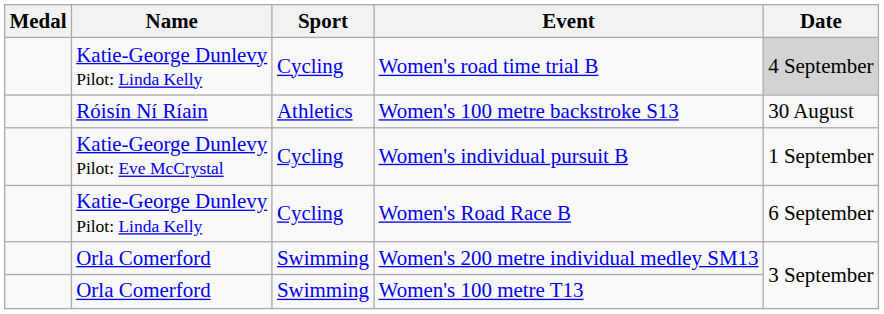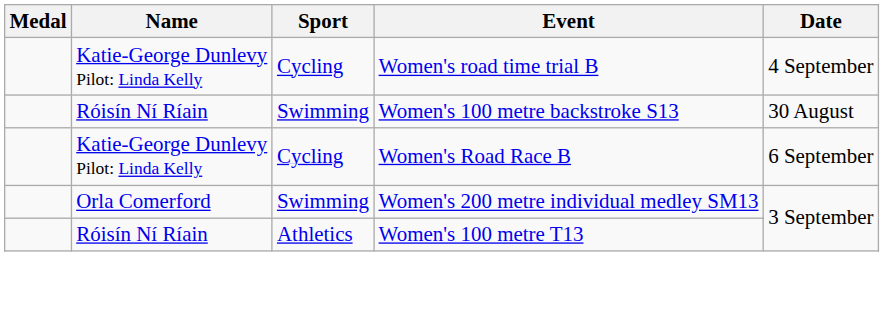Women's road time trial B | Date: lightgrey background -> no background
Women's 100 metre backstroke S13 | Sport: Athletics -> Swimming
- row: Katie-George Dunlevy Pilot: Eve McCrystal | Cycling | Women's individual pursuit B | 1 September
Women's 100 metre T13 | Name: Orla Comerford -> Róisín Ní Ríain
Women's 100 metre T13 | Sport: Swimming -> Athletics
